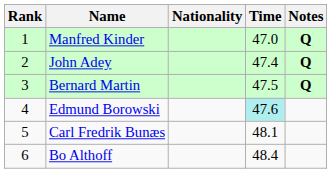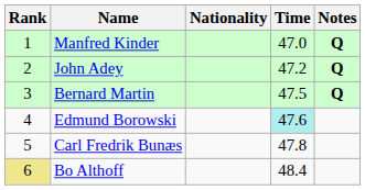John Adey | Time: 47.4 -> 47.2
Carl Fredrik Bunæs | Time: 48.1 -> 47.8
Bo Althoff | Rank: no background -> khaki background
